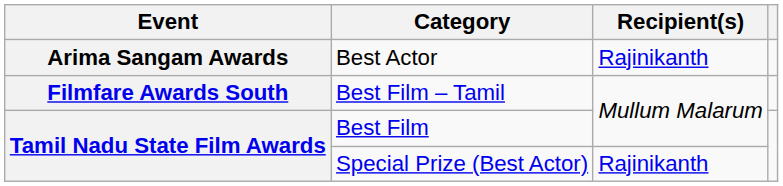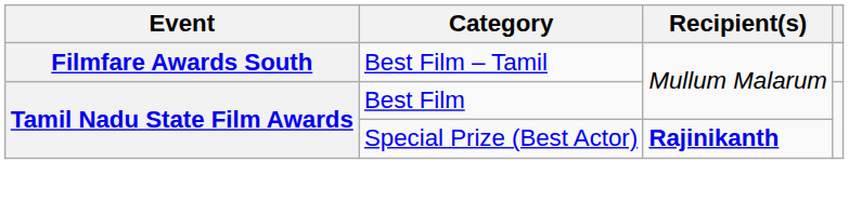- row: Arima Sangam Awards | Best Actor | Rajinikanth
Special Prize (Best Actor) | Recipient(s): normal -> bold
